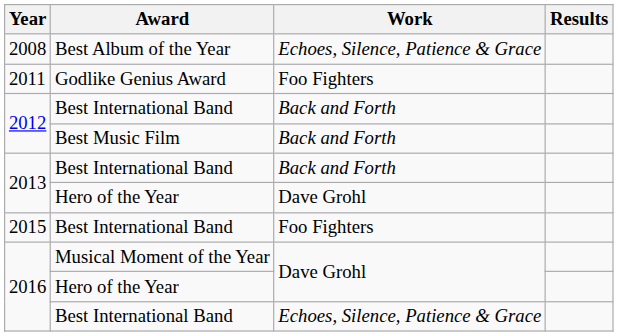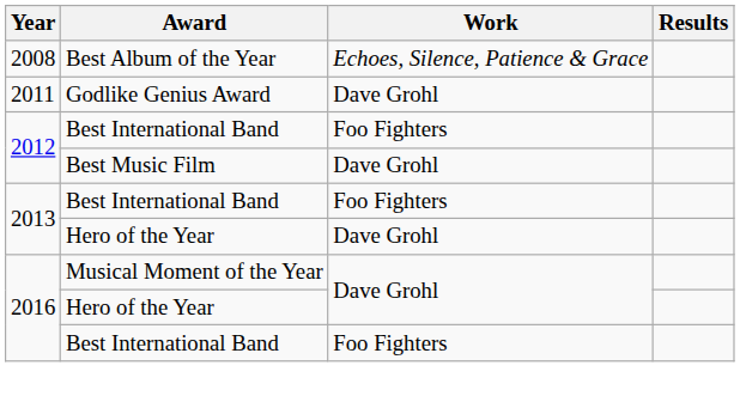2011 | Work: Foo Fighters -> Dave Grohl
2012 / Best International Band | Work: Back and Forth -> Foo Fighters
2012 / Best Music Film | Work: Back and Forth -> Dave Grohl
2013 / Best International Band | Work: Back and Forth -> Foo Fighters
- row: 2015 | Best International Band | Foo Fighters
2016 / Best International Band | Work: Echoes, Silence, Patience & Grace -> Foo Fighters
